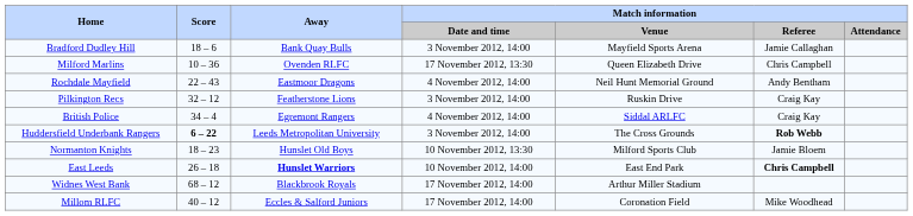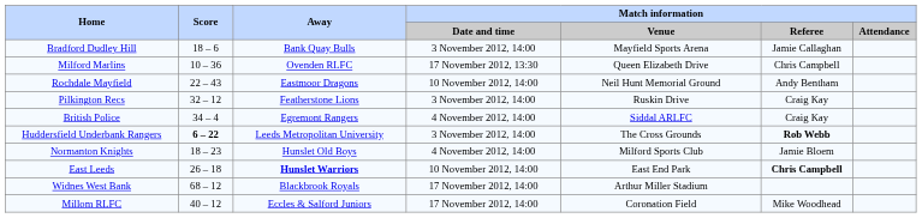Rochdale Mayfield | Match information / Date and time: 4 November 2012, 14:00 -> 10 November 2012, 14:00
Normanton Knights | Match information / Date and time: 10 November 2012, 13:30 -> 4 November 2012, 14:00
